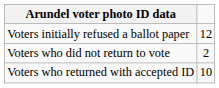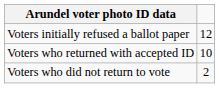rows swapped: Voters who returned with accepted ID <-> Voters who did not return to vote
